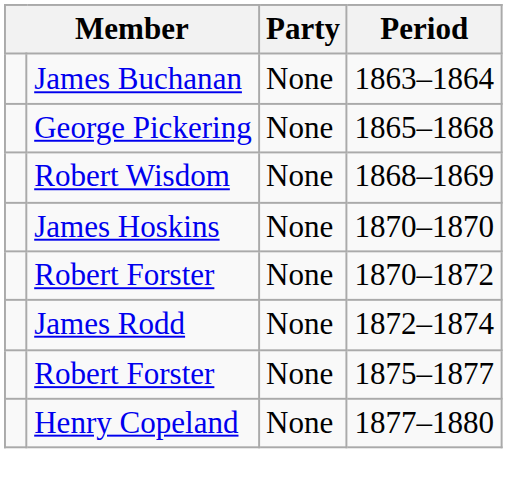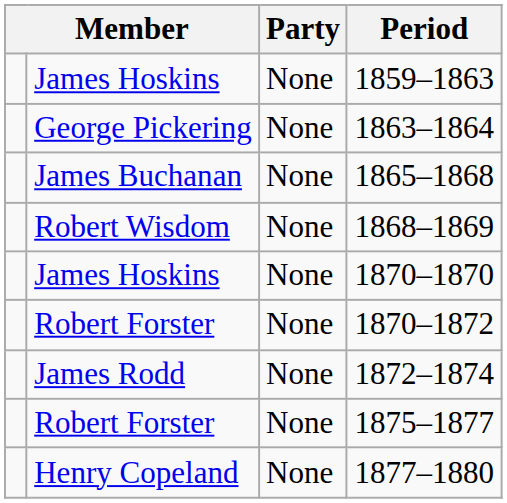+ row: James Hoskins | None | 1859–1863
1863–1864 | column 2: James Buchanan -> George Pickering
1865–1868 | column 2: George Pickering -> James Buchanan
